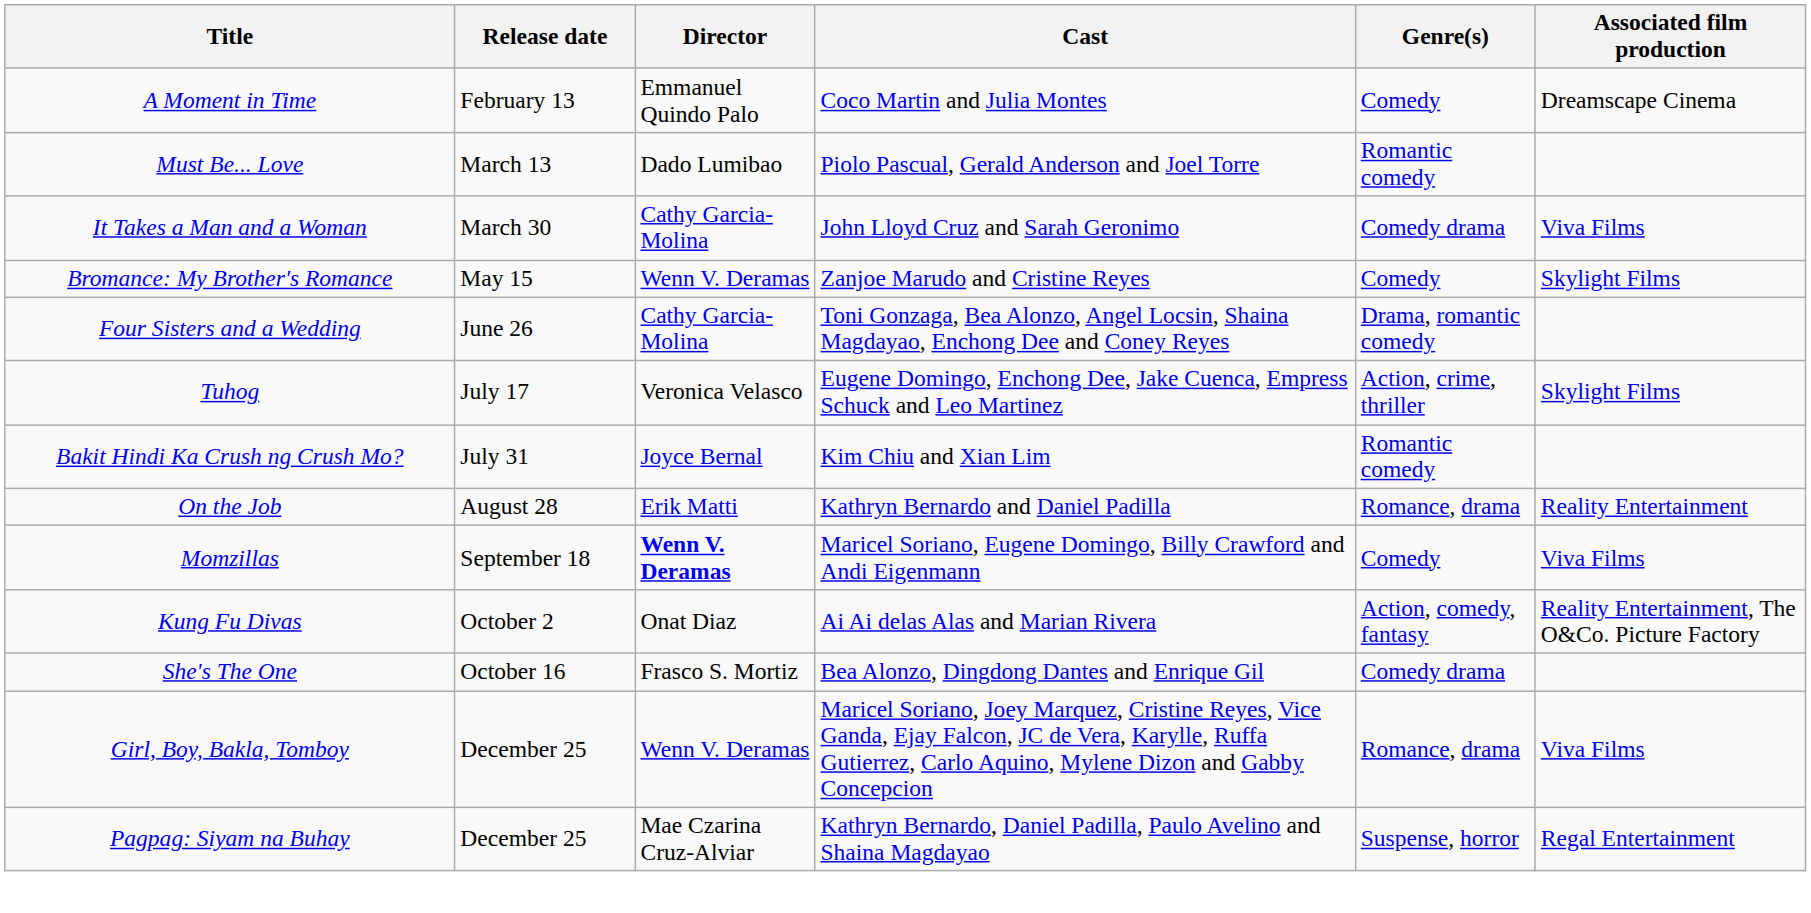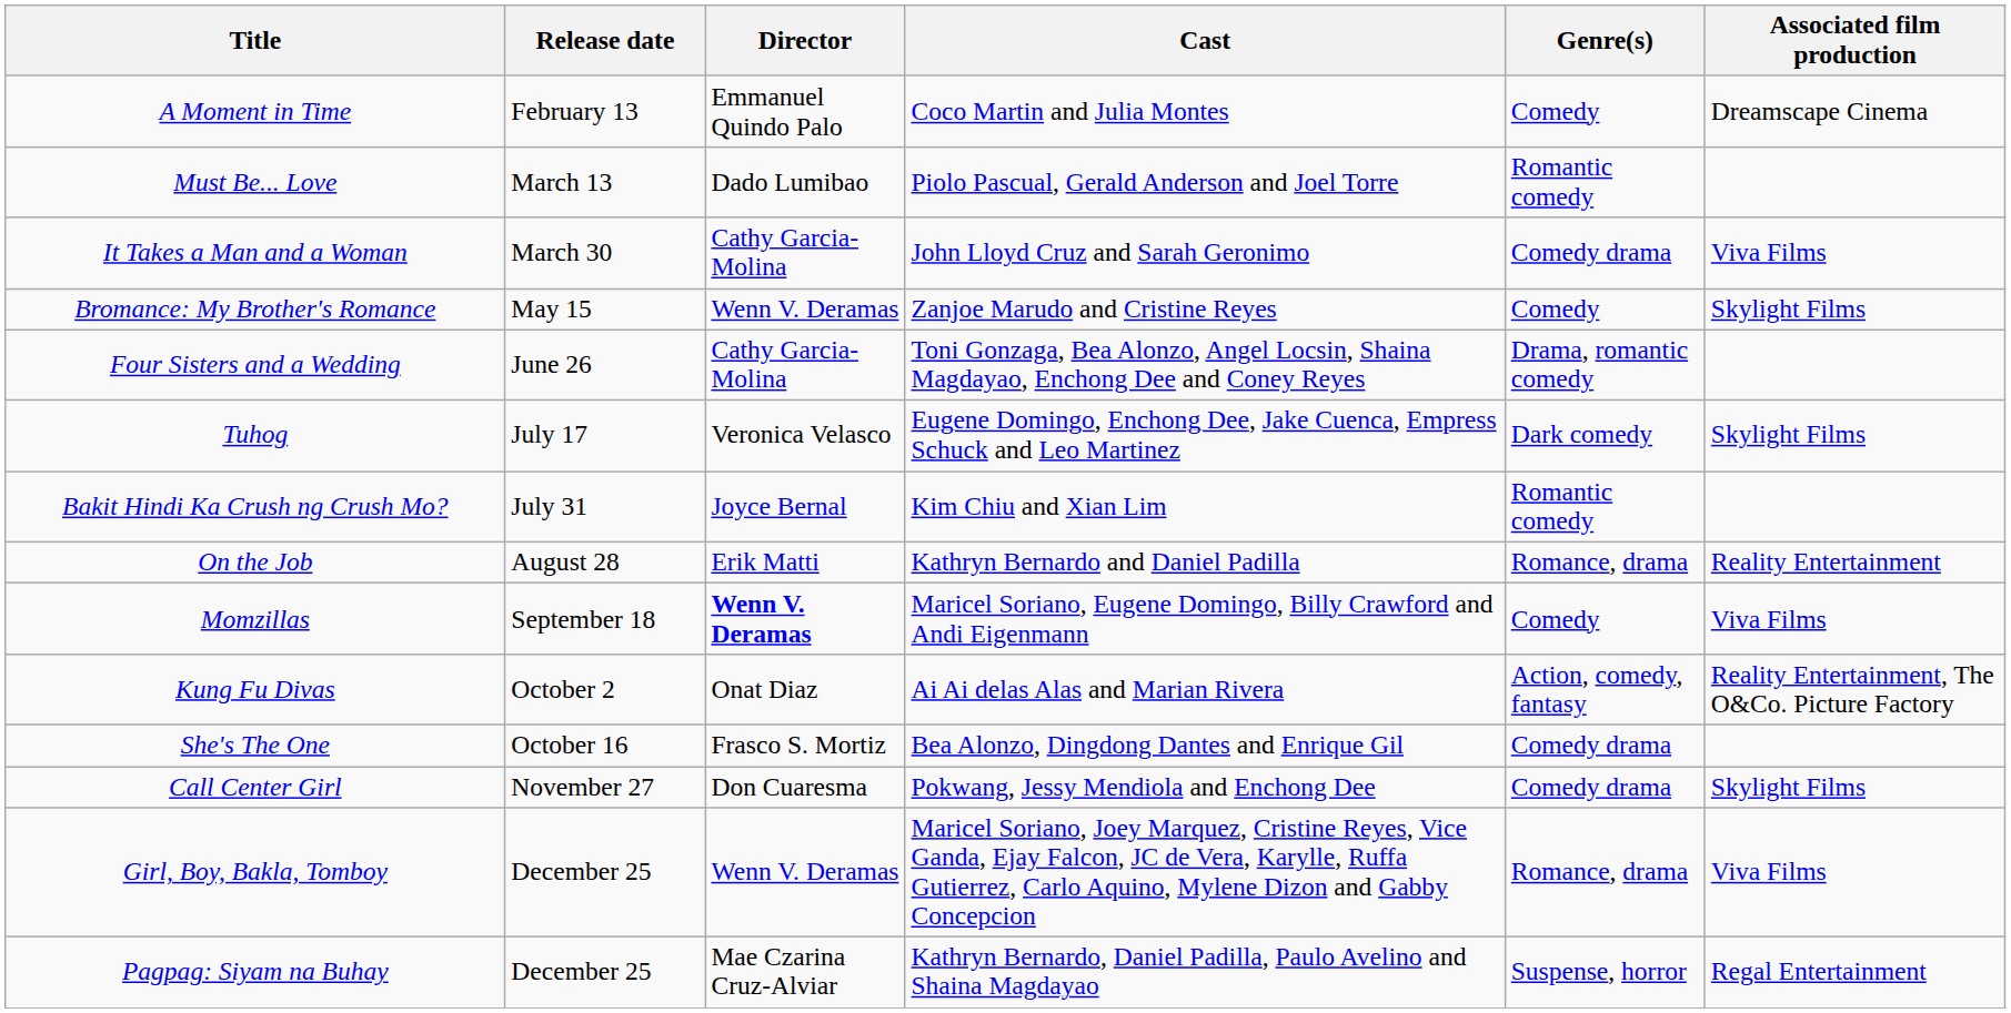Tuhog | Genre(s): Action, crime, thriller -> Dark comedy
+ row: Call Center Girl | November 27 | Don Cuaresma | Pokwang, Jessy Mendiola and Enchong Dee | Comedy drama | Skylight Films
